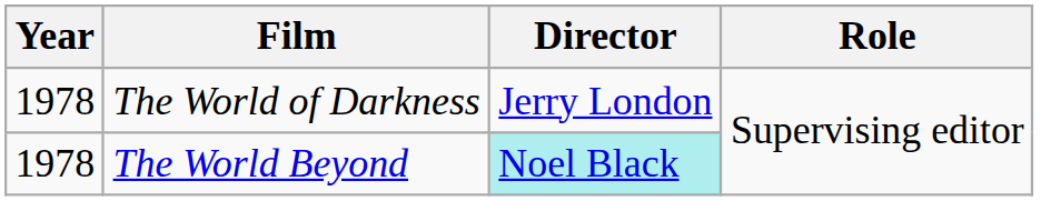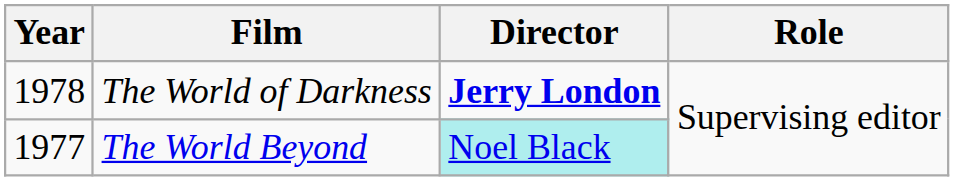The World of Darkness | Director: normal -> bold
The World Beyond | Year: 1978 -> 1977
